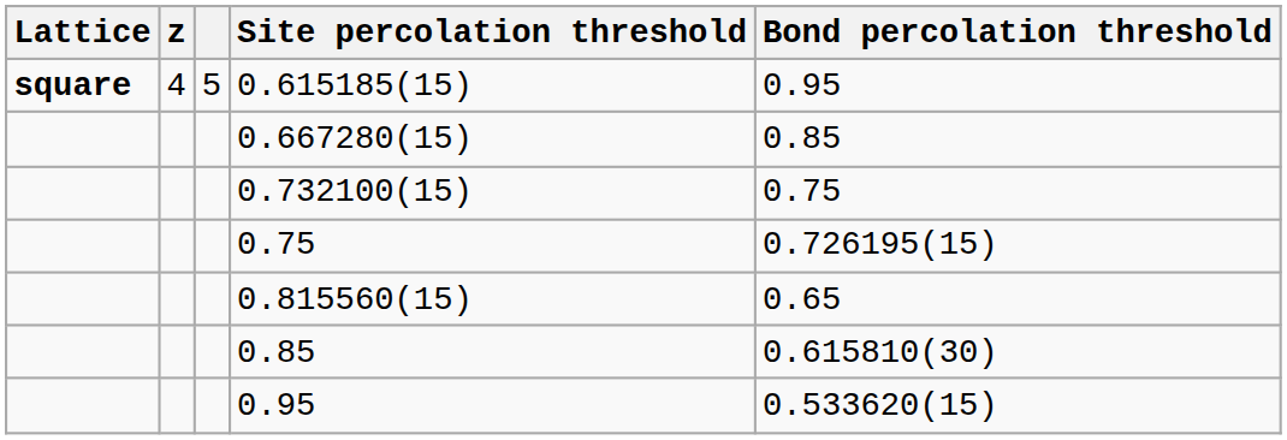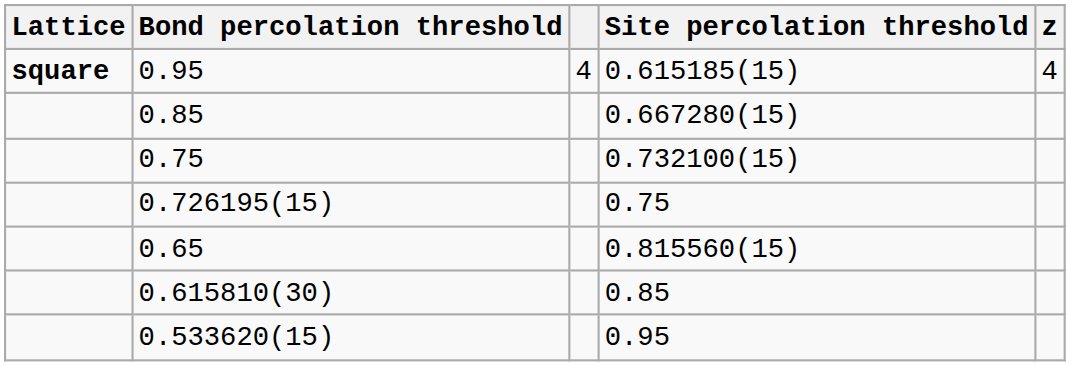columns swapped: z <-> Bond percolation threshold
0.615185(15) | column 3: 5 -> 4
